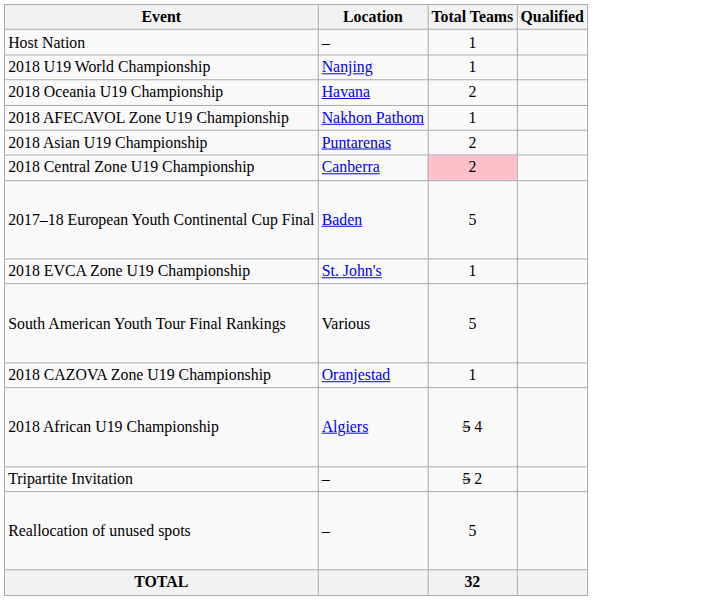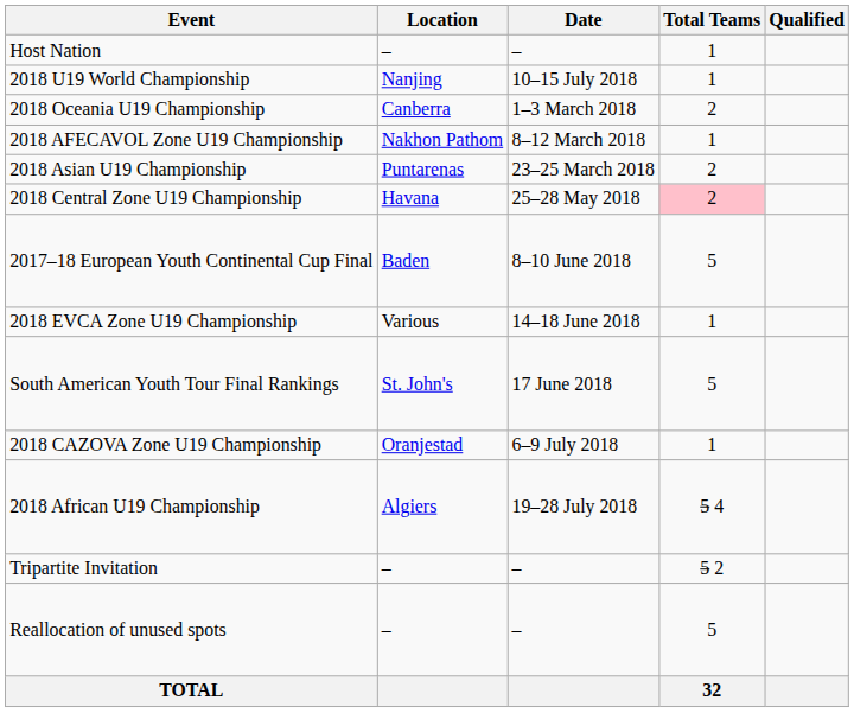+ column: Date | – | 10–15 July 2018 | 1–3 March 2018 | 8–12 March 2018 | 23–25 March 2018 | 25–28 May 2018 | 8–10 June 2018 | 14–18 June 2018 | 17 June 2018 | 6–9 July 2018 | 19–28 July 2018 | – | –
2018 Oceania U19 Championship | Location: Havana -> Canberra
2018 Central Zone U19 Championship | Location: Canberra -> Havana
2018 EVCA Zone U19 Championship | Location: St. John's -> Various
South American Youth Tour Final Rankings | Location: Various -> St. John's
